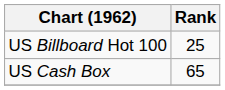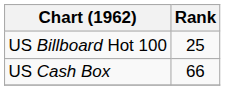US Cash Box | Rank: 65 -> 66
